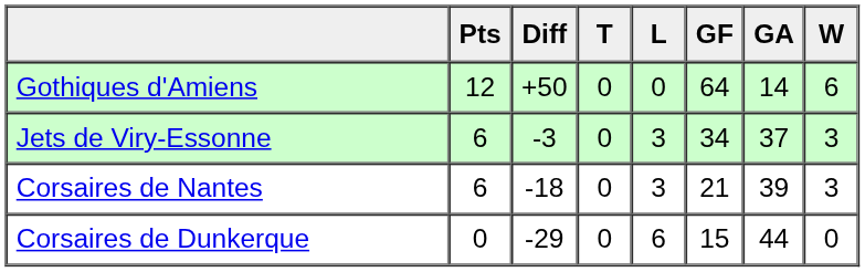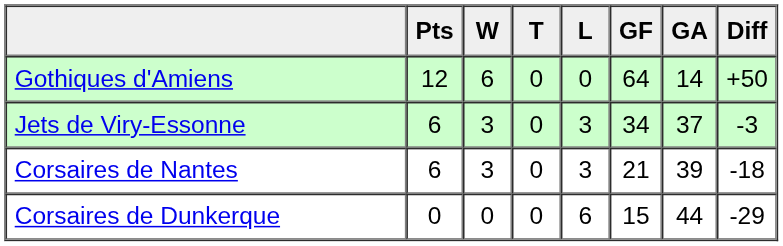columns swapped: W <-> Diff
